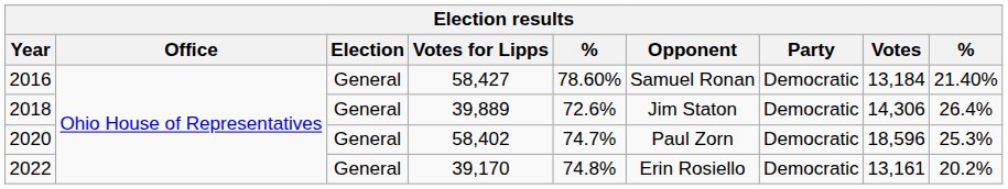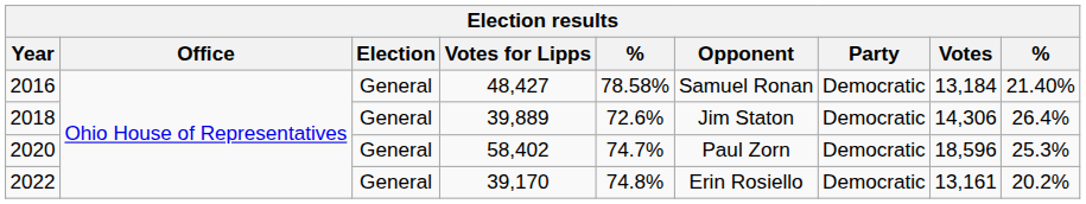2016 | Votes for Lipps: 58,427 -> 48,427
2016 | column 5: 78.60% -> 78.58%
